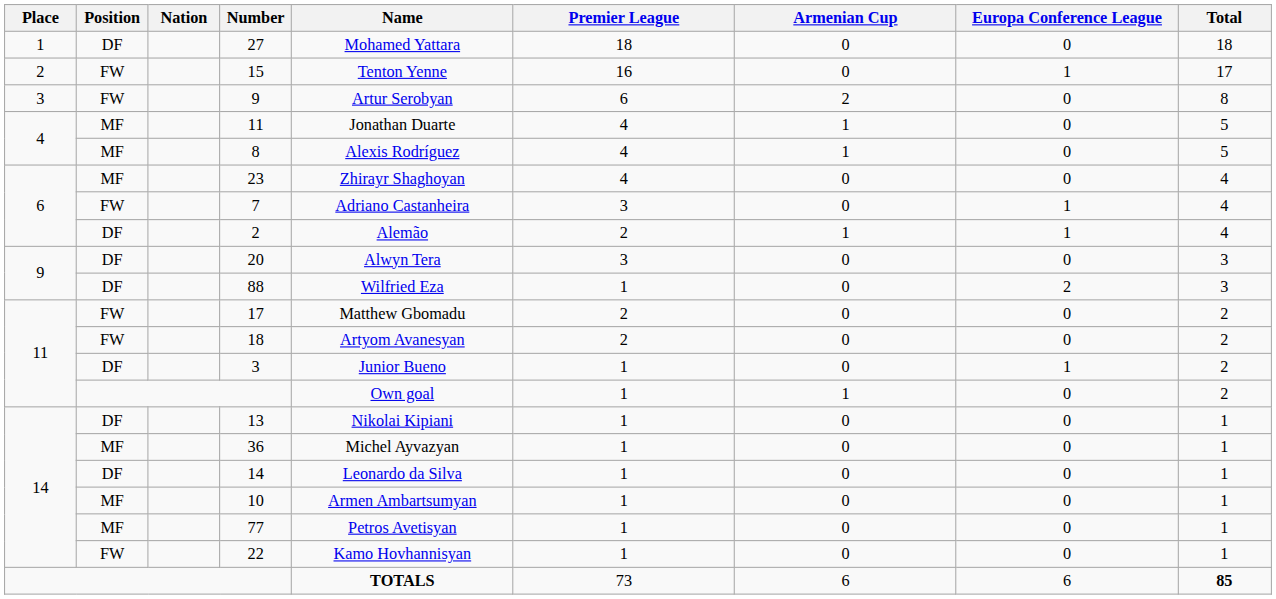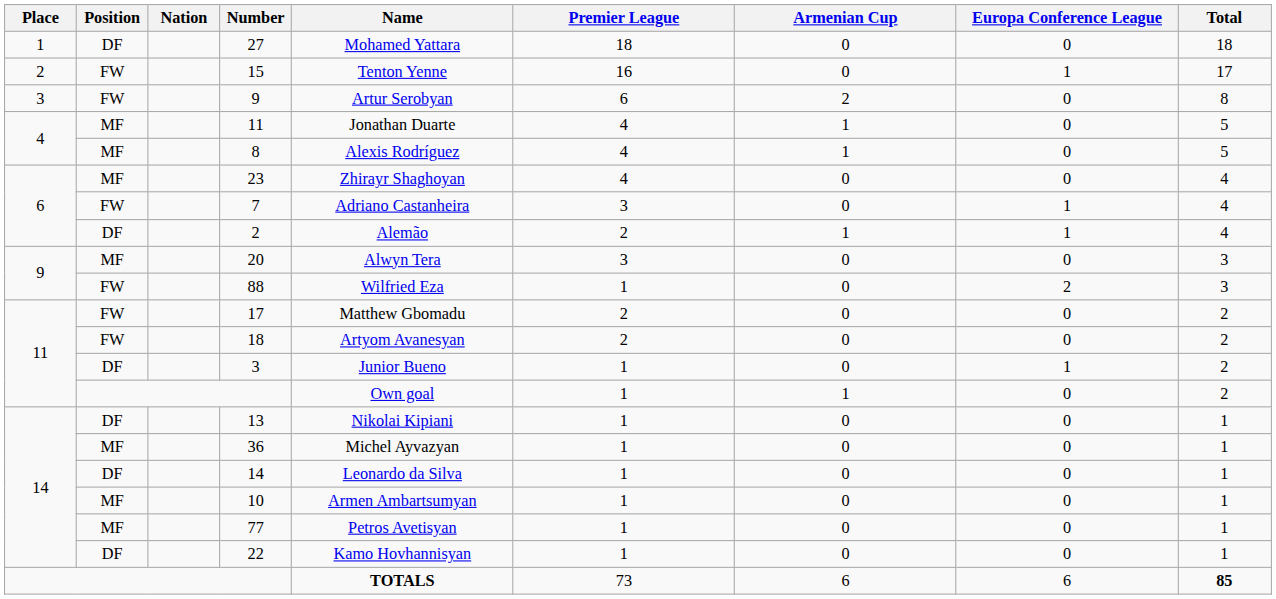20 | Position: DF -> MF
88 | Position: DF -> FW
22 | Position: FW -> DF
